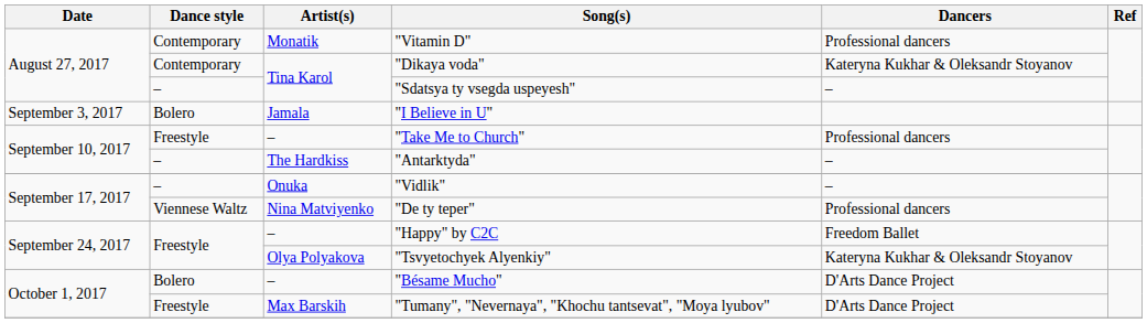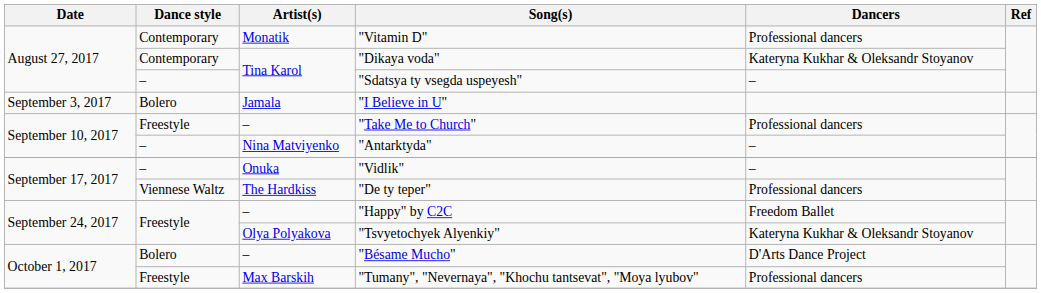"Antarktyda" | Artist(s): The Hardkiss -> Nina Matviyenko
"De ty teper" | Artist(s): Nina Matviyenko -> The Hardkiss
"Tumany", "Nevernaya", "Khochu tantsevat", "Moya lyubov" | Dancers: D'Arts Dance Project -> Professional dancers
